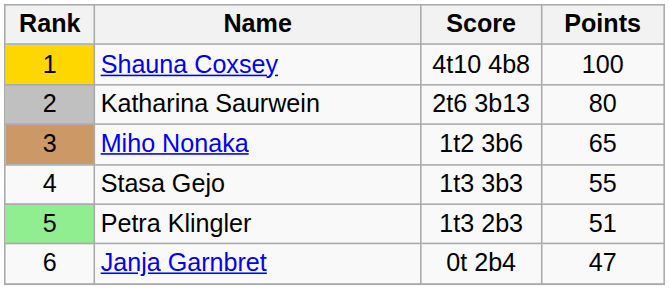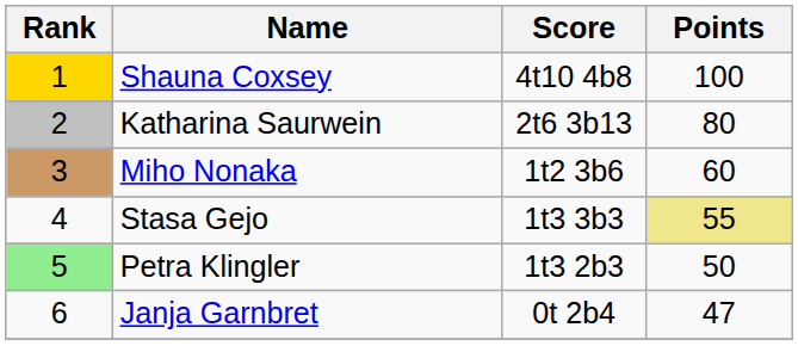Miho Nonaka | Points: 65 -> 60
Stasa Gejo | Points: no background -> khaki background
Petra Klingler | Points: 51 -> 50
